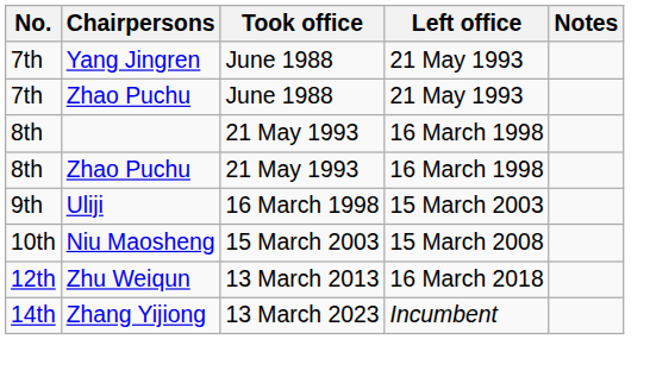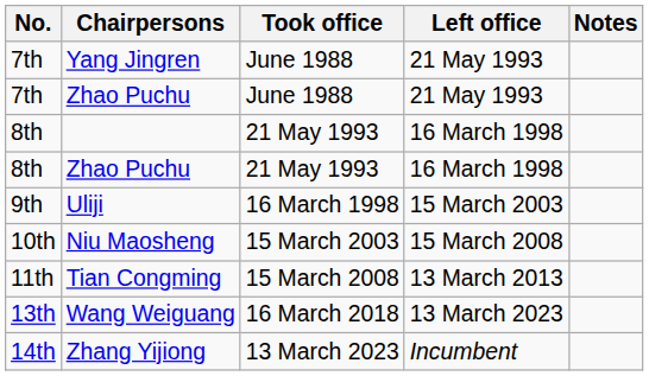+ row: 11th | Tian Congming | 15 March 2008 | 13 March 2013
- row: 12th | Zhu Weiqun | 13 March 2013 | 16 March 2018
+ row: 13th | Wang Weiguang | 16 March 2018 | 13 March 2023
